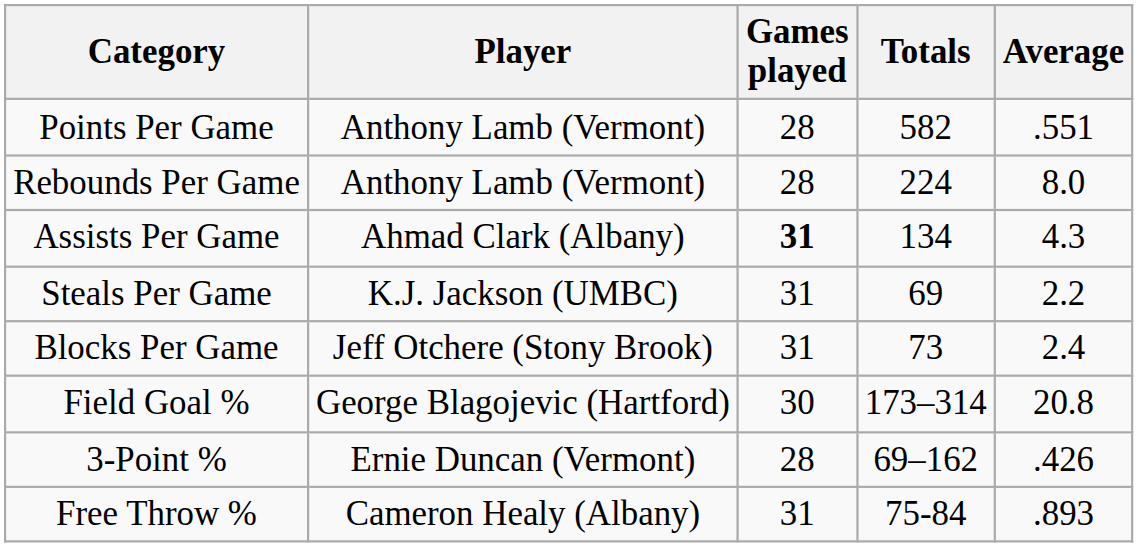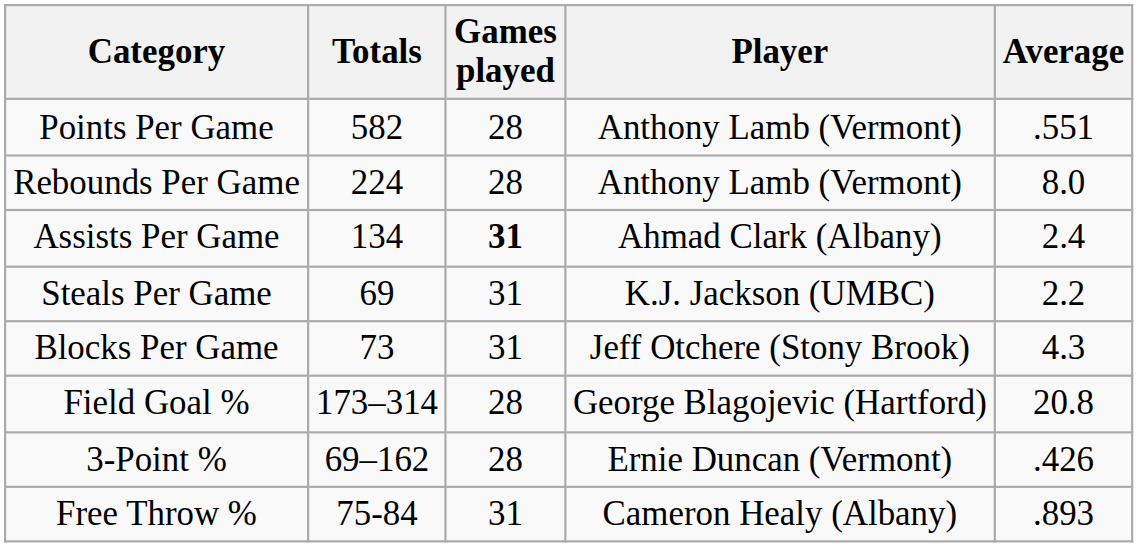columns swapped: Player <-> Totals
Assists Per Game | Average: 4.3 -> 2.4
Blocks Per Game | Average: 2.4 -> 4.3
Field Goal % | Games played: 30 -> 28
